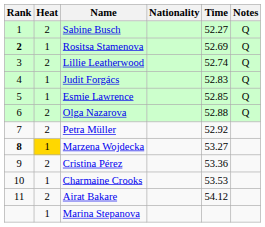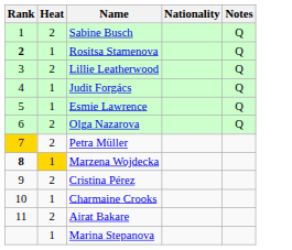- column: Time | 52.27 | 52.69 | 52.74 | 52.83 | 52.85 | 52.88 | 52.92 | 53.27 | 53.36 | 53.53 | 54.12
Petra Müller | Rank: no background -> gold background
